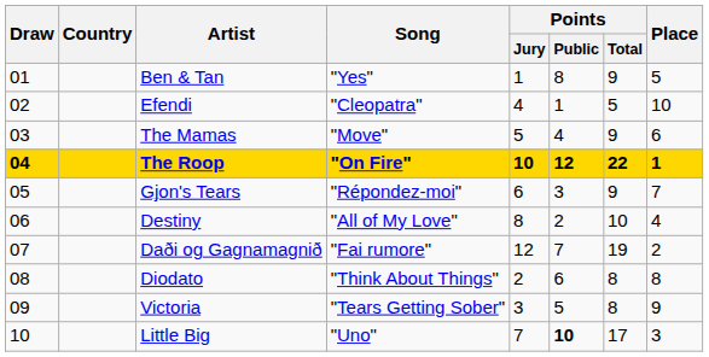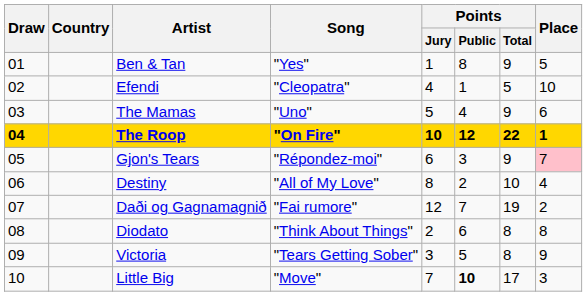The Mamas | Song: "Move" -> "Uno"
Gjon's Tears | Place: no background -> pink background
Little Big | Song: "Uno" -> "Move"
